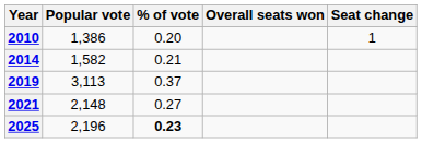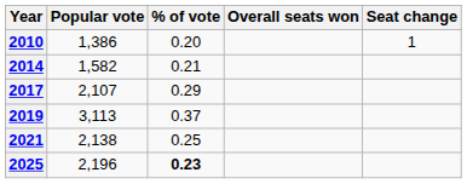+ row: 2017 | 2,107 | 0.29
2021 | Popular vote: 2,148 -> 2,138
2021 | % of vote: 0.27 -> 0.25
